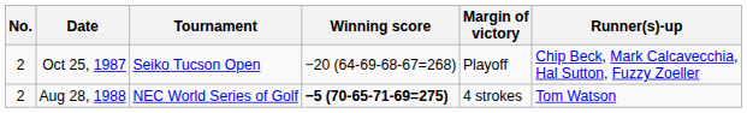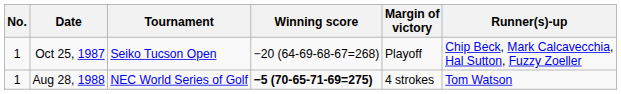Oct 25, 1987 | No.: 2 -> 1
Aug 28, 1988 | No.: 2 -> 1
